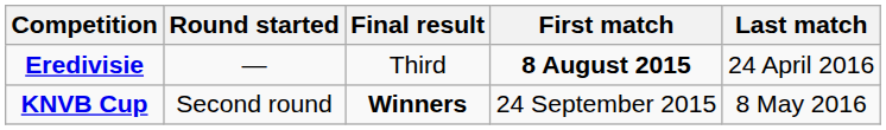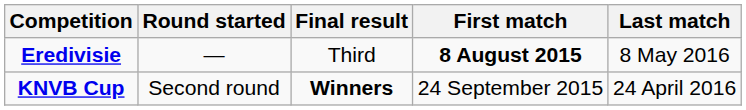Eredivisie | Last match: 24 April 2016 -> 8 May 2016
KNVB Cup | Last match: 8 May 2016 -> 24 April 2016
